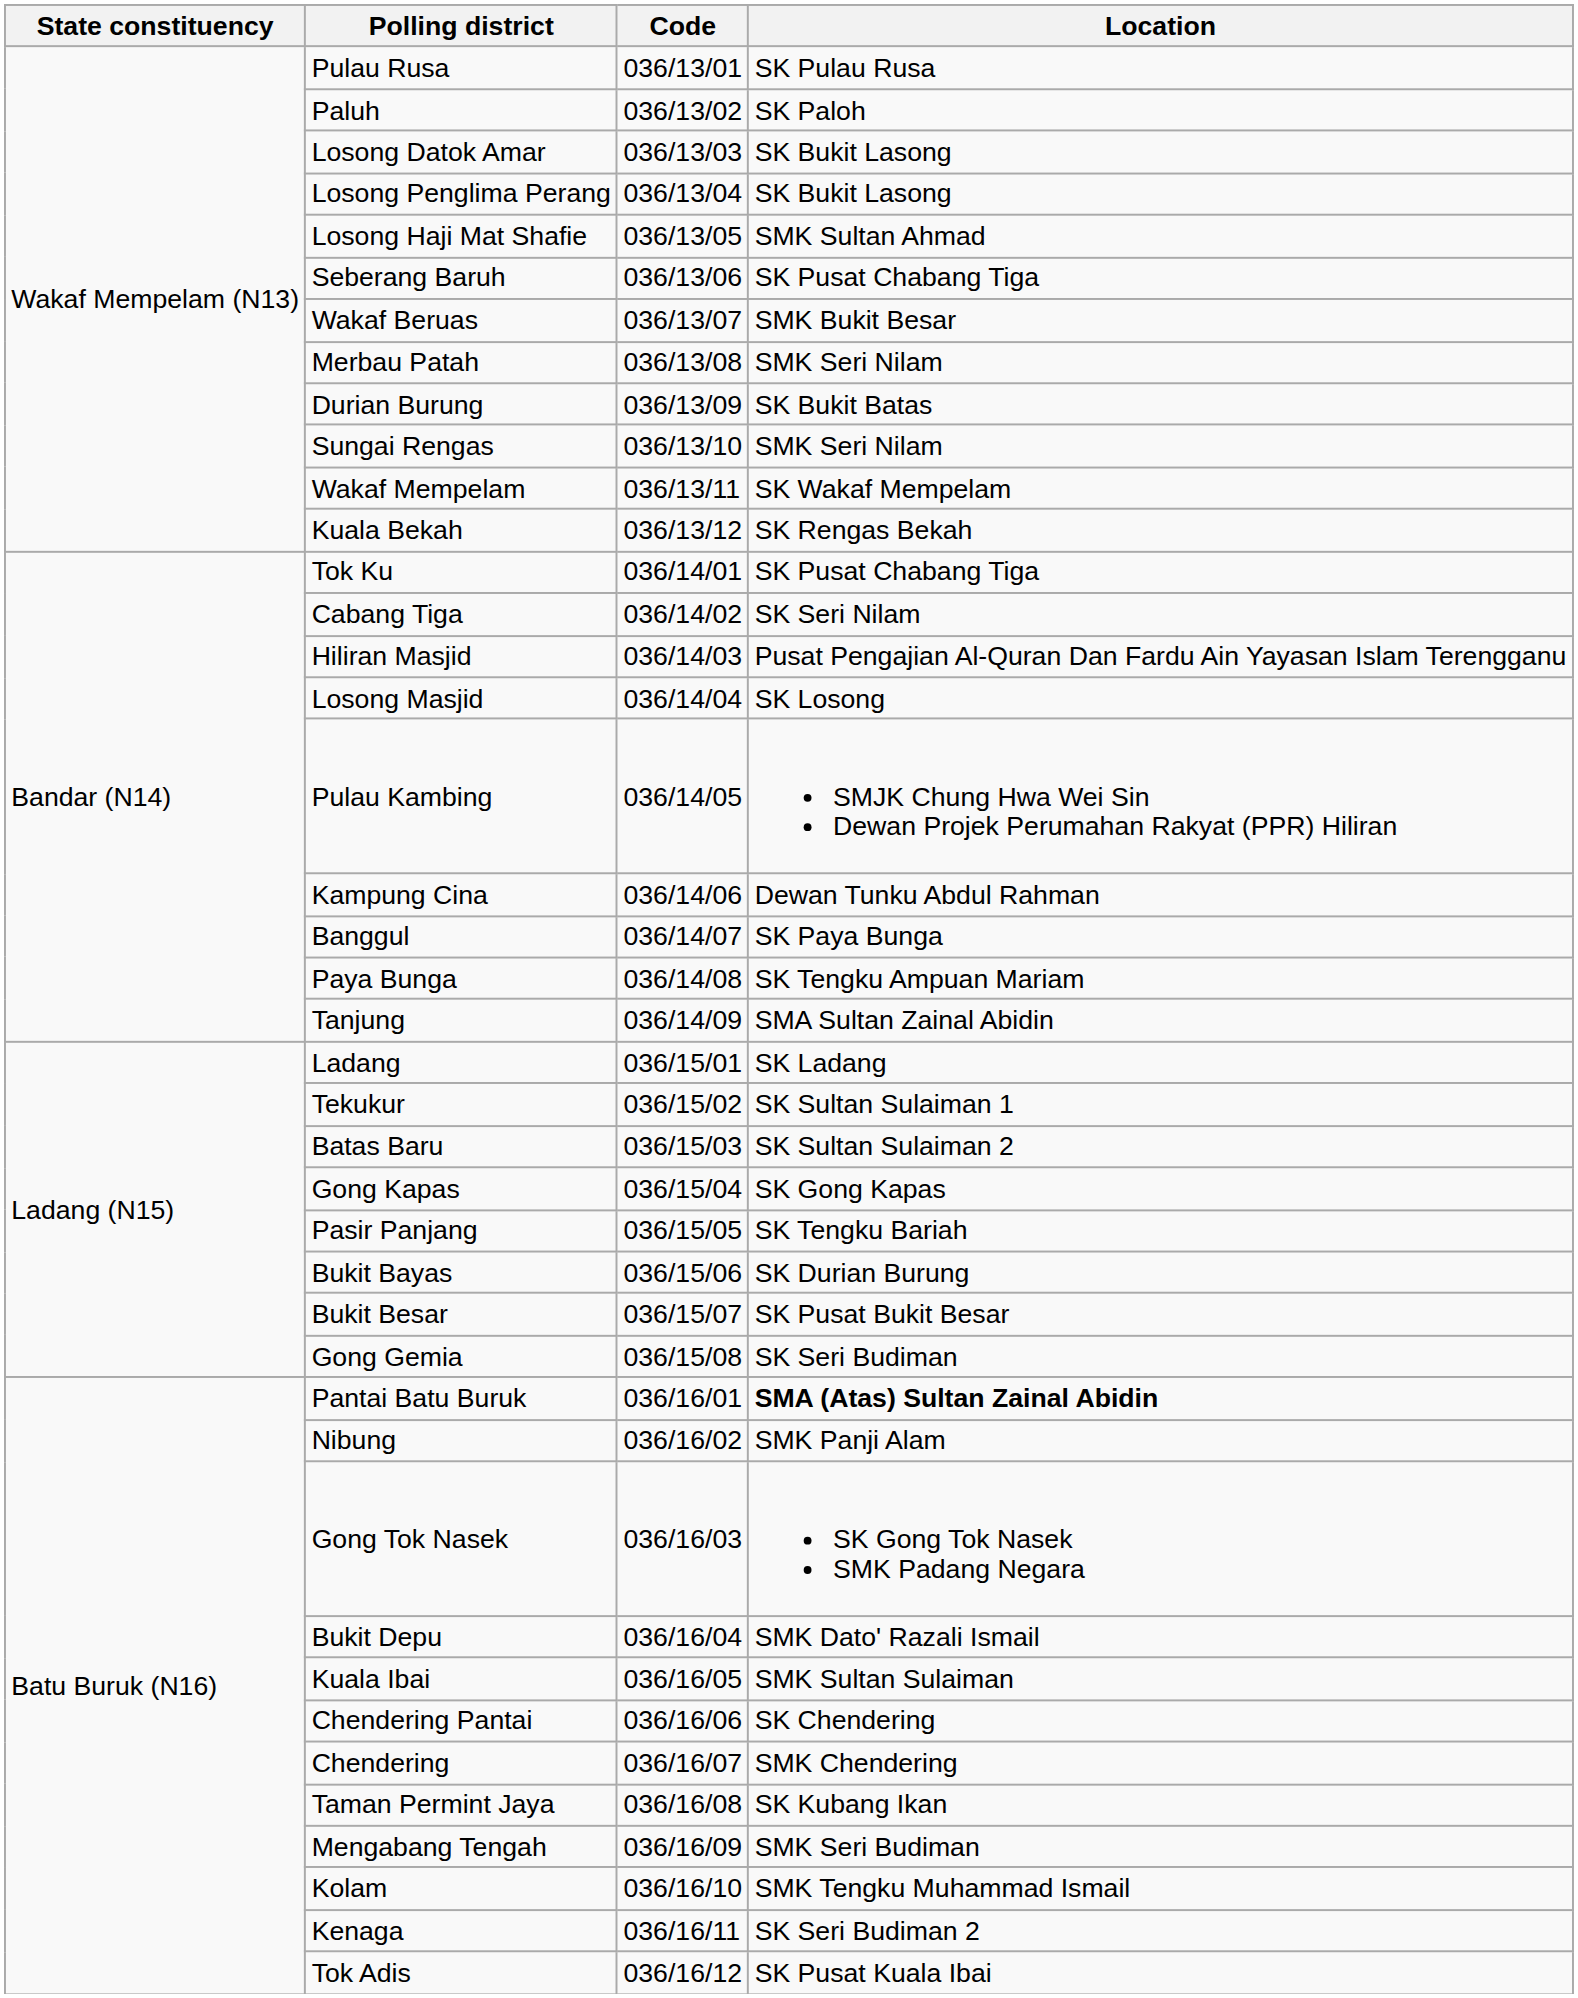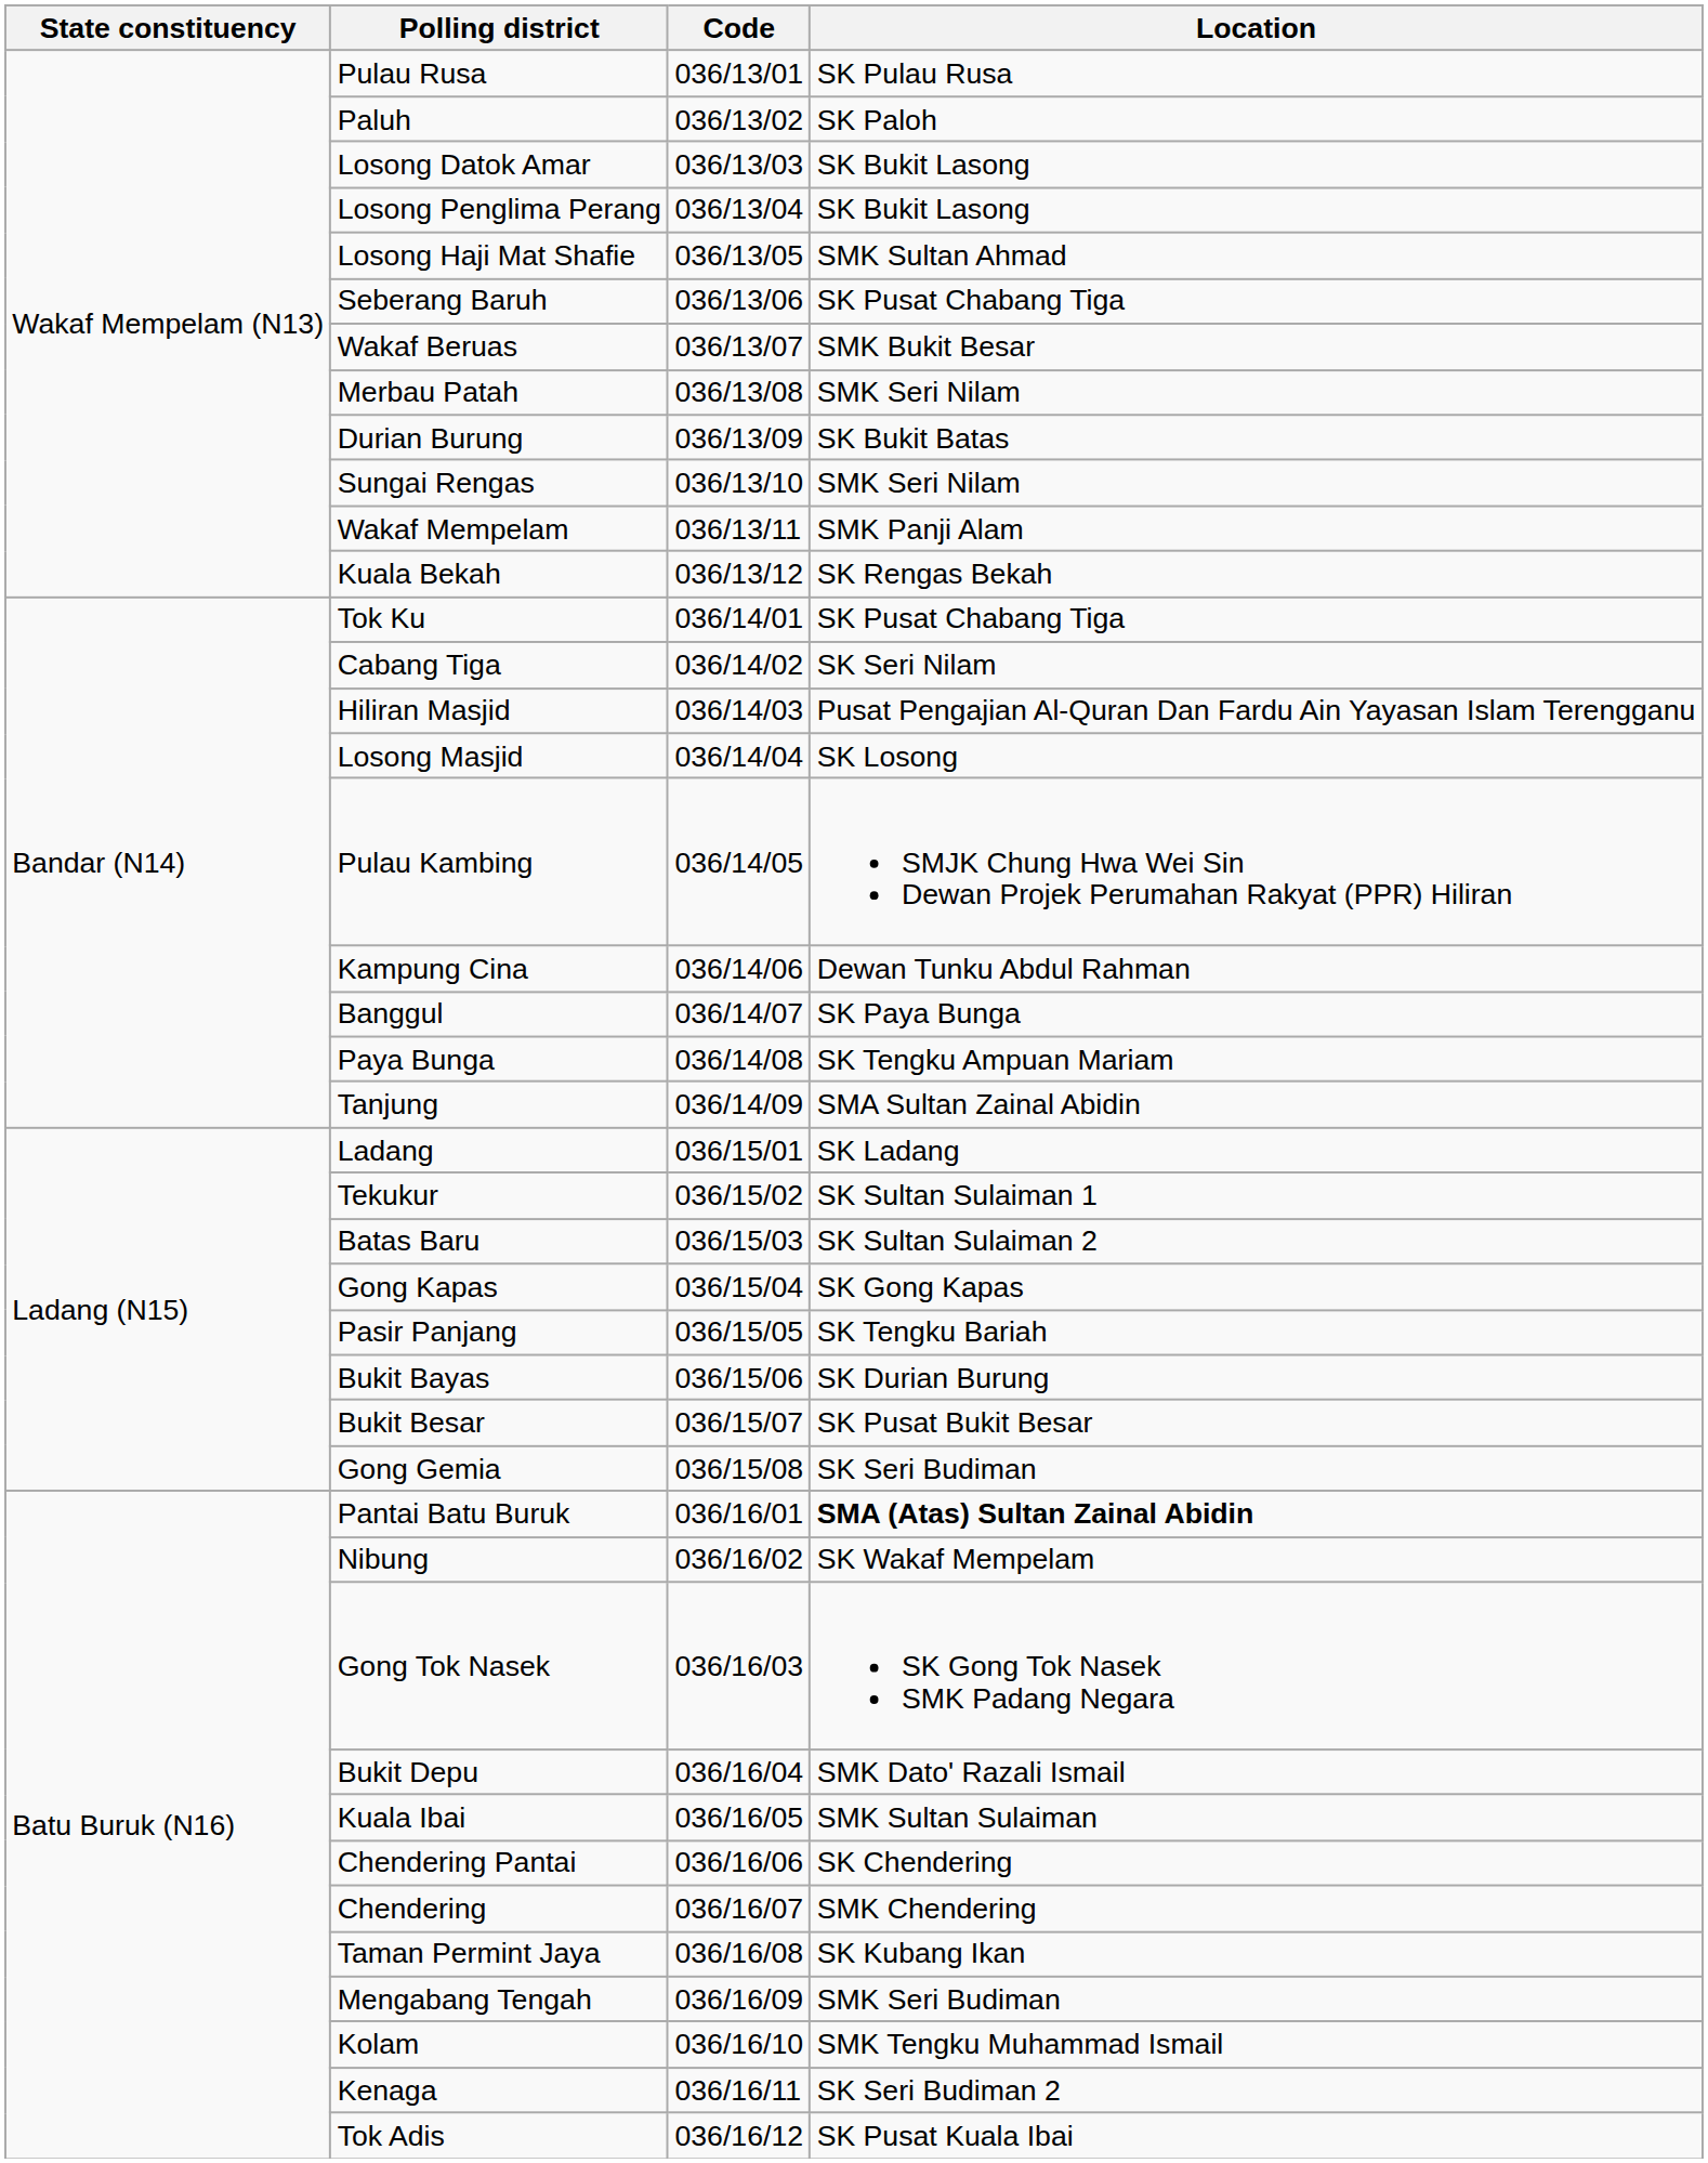Wakaf Mempelam | Location: SK Wakaf Mempelam -> SMK Panji Alam
Nibung | Location: SMK Panji Alam -> SK Wakaf Mempelam
